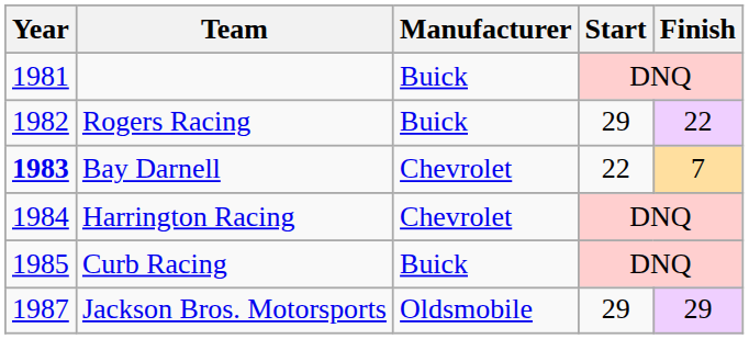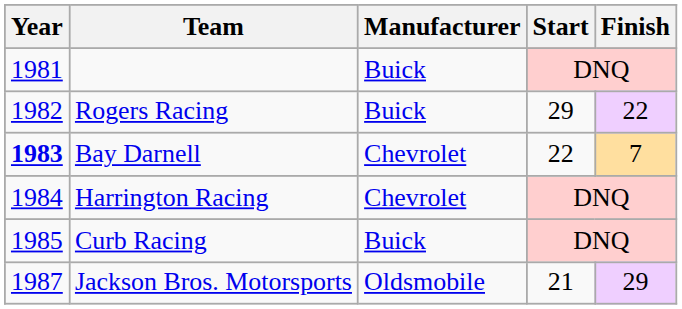Jackson Bros. Motorsports | Start: 29 -> 21
